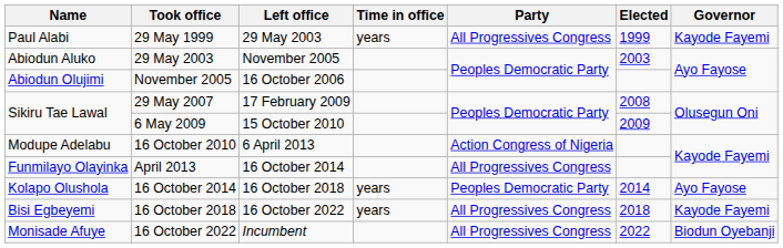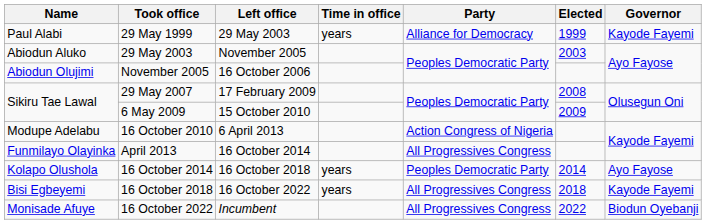29 May 1999 | Party: All Progressives Congress -> Alliance for Democracy
